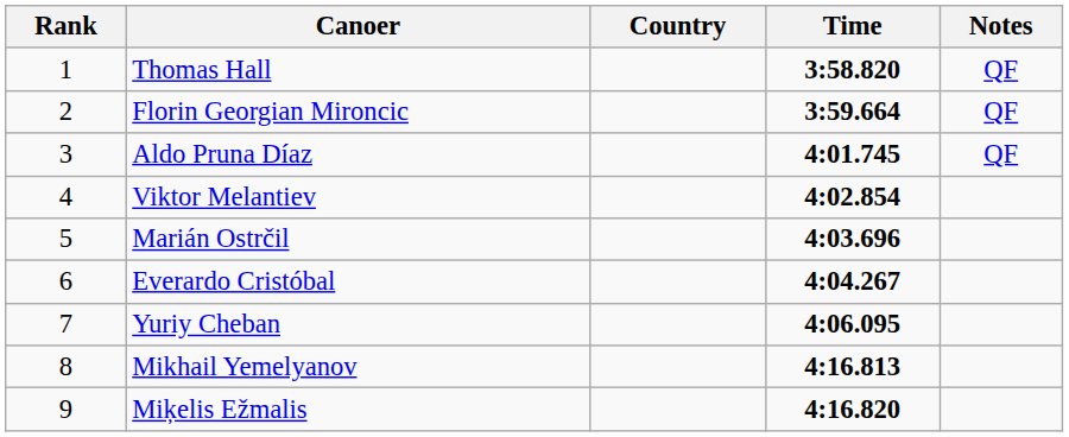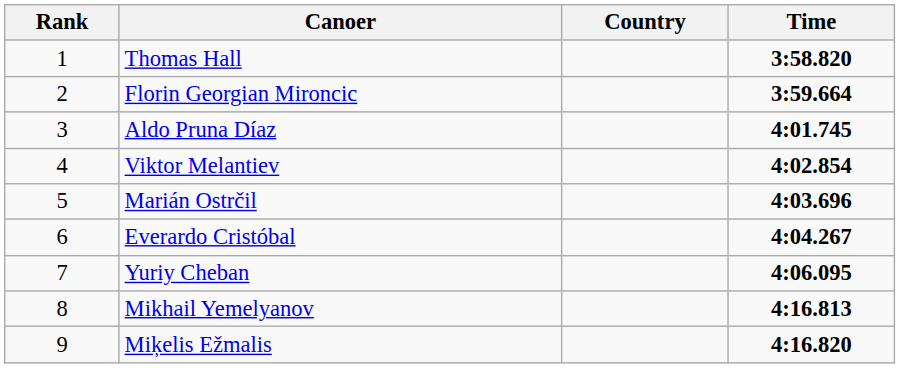- column: Notes | QF | QF | QF
